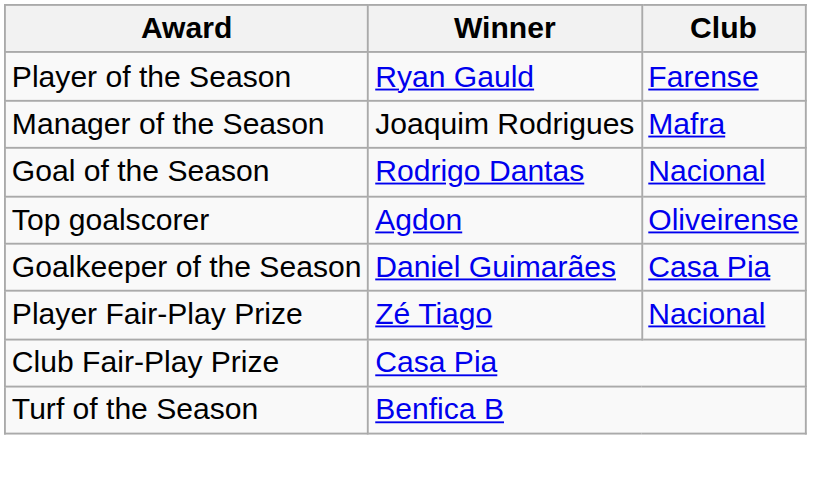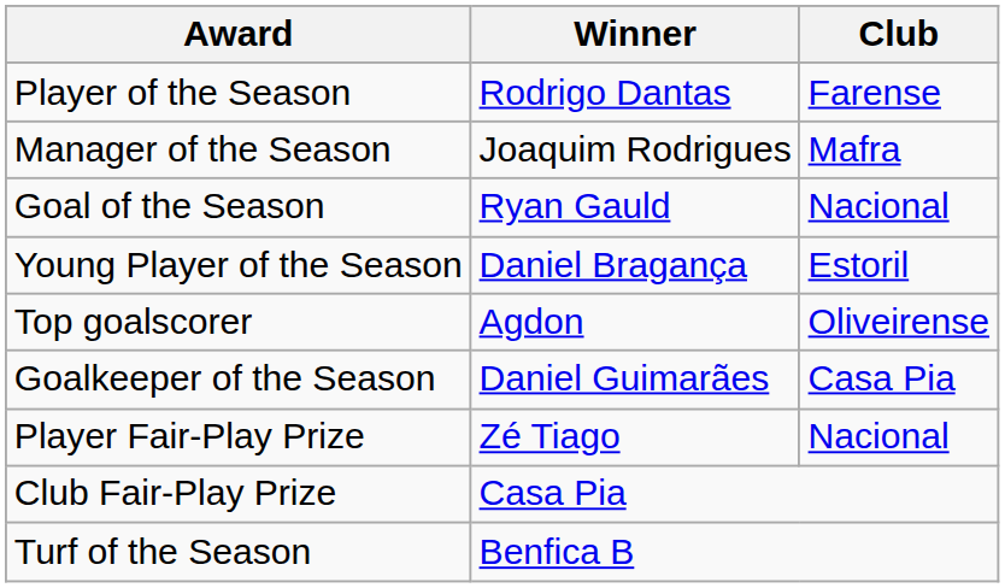Player of the Season | Winner: Ryan Gauld -> Rodrigo Dantas
Goal of the Season | Winner: Rodrigo Dantas -> Ryan Gauld
+ row: Young Player of the Season | Daniel Bragança | Estoril
